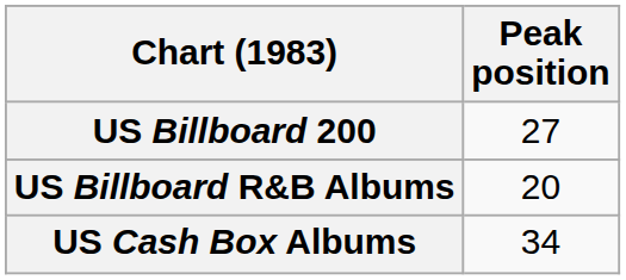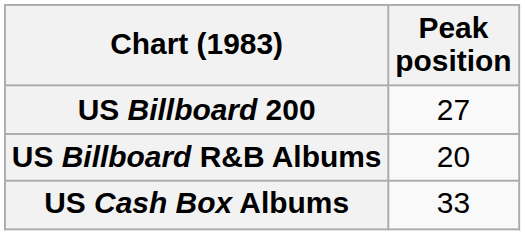US Cash Box Albums | Peak position: 34 -> 33
